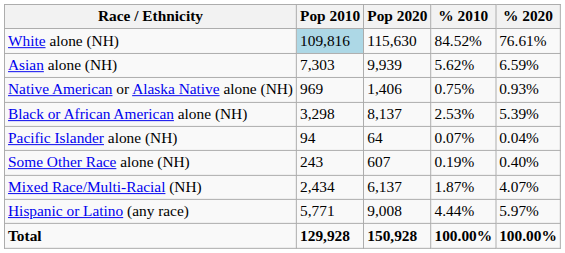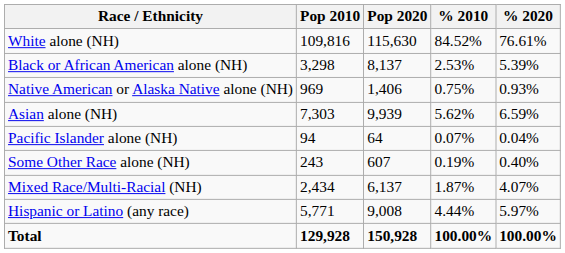White alone (NH) | Pop 2010: lightblue background -> no background
rows swapped: Black or African American alone (NH) <-> Asian alone (NH)
